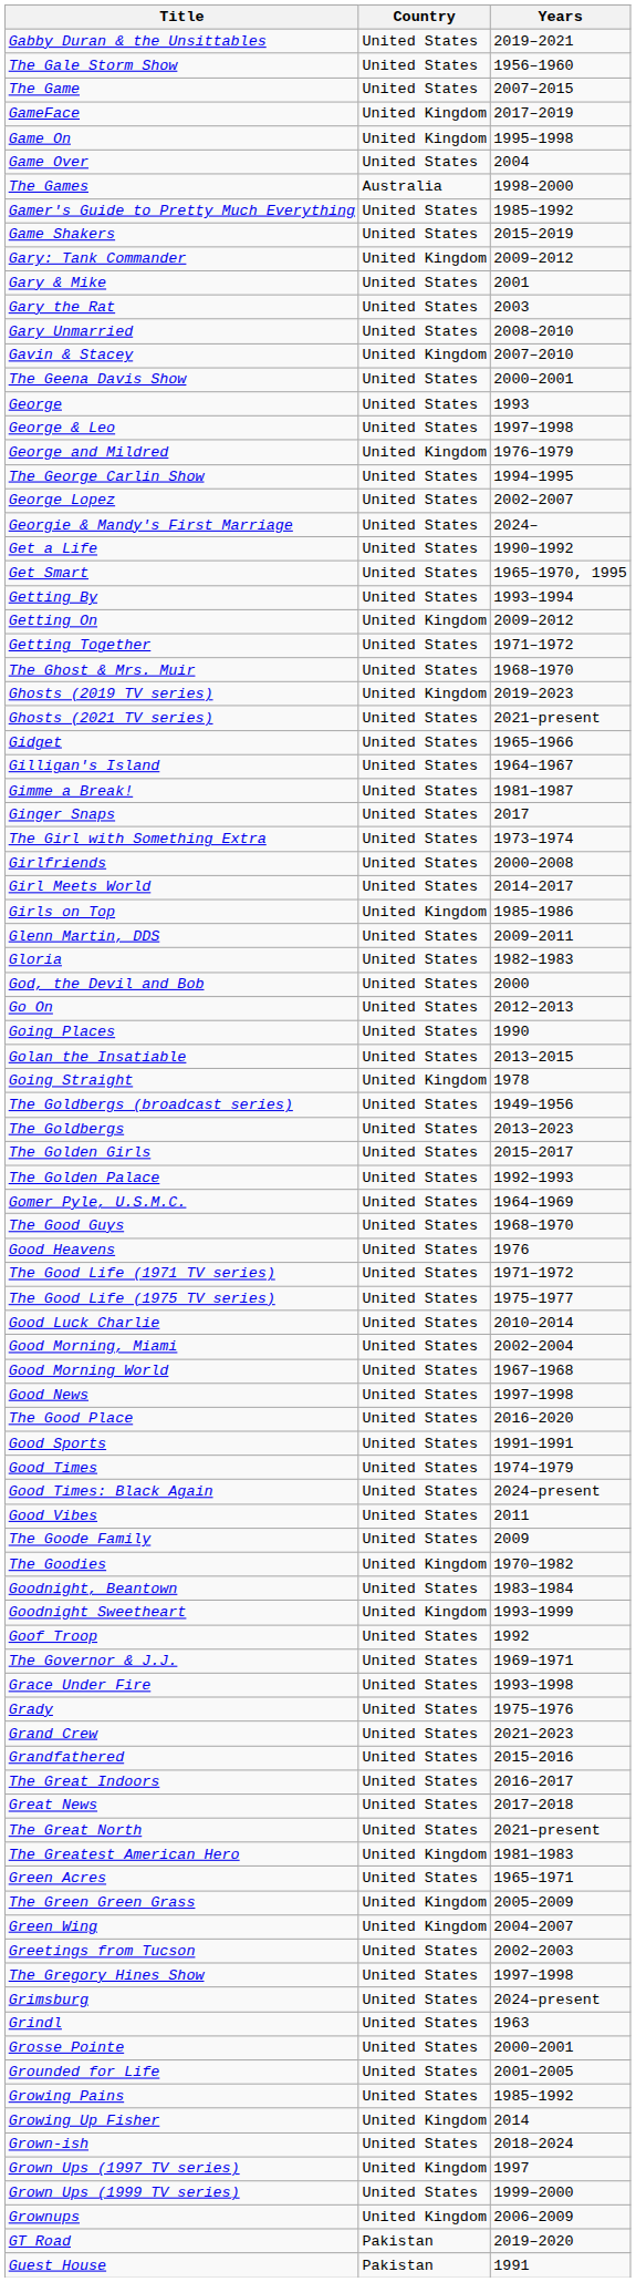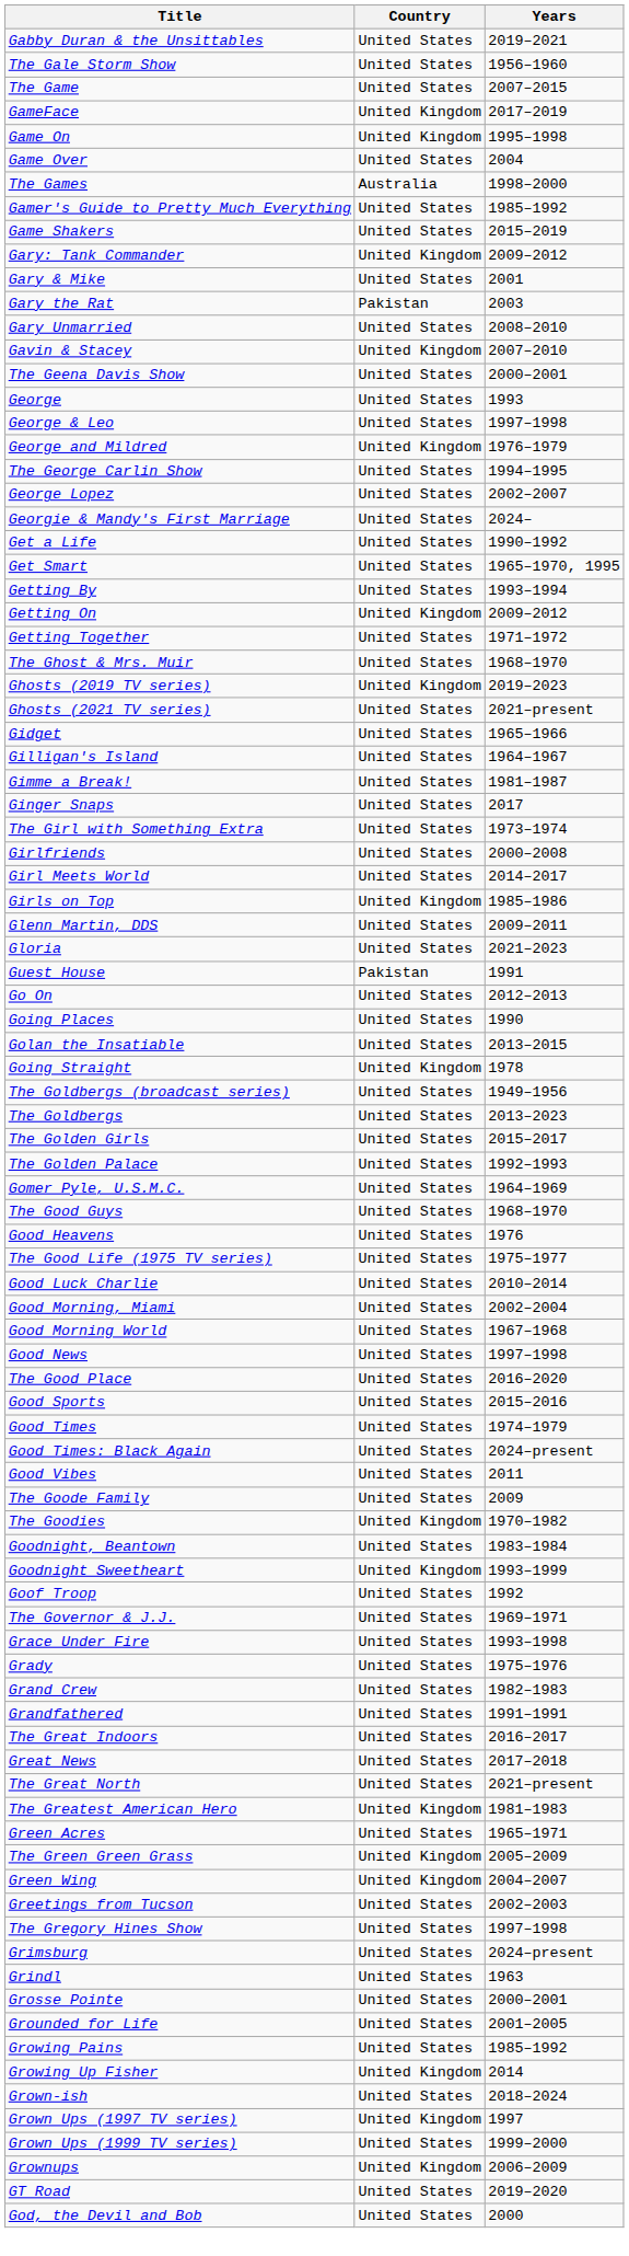Gary the Rat | Country: United States -> Pakistan
Gloria | Years: 1982–1983 -> 2021–2023
rows swapped: God, the Devil and Bob <-> Guest House
- row: The Good Life (1971 TV series) | United States | 1971–1972
Good Sports | Years: 1991–1991 -> 2015–2016
Grand Crew | Years: 2021–2023 -> 1982–1983
Grandfathered | Years: 2015–2016 -> 1991–1991
GT Road | Country: Pakistan -> United States
